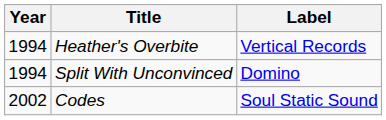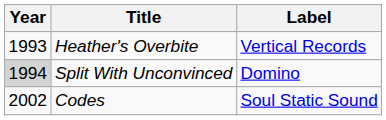Heather's Overbite | Year: 1994 -> 1993
Split With Unconvinced | Year: no background -> lightgrey background
